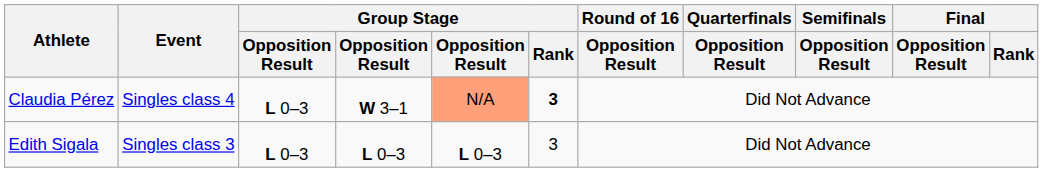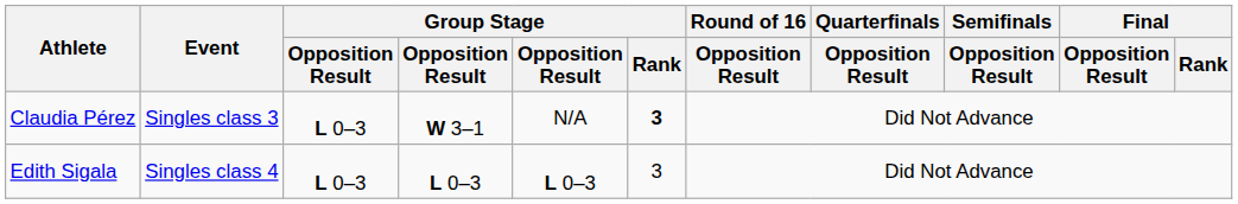Claudia Pérez | Event: Singles class 4 -> Singles class 3
Claudia Pérez | column 5: lightsalmon background -> no background
Edith Sigala | Event: Singles class 3 -> Singles class 4
